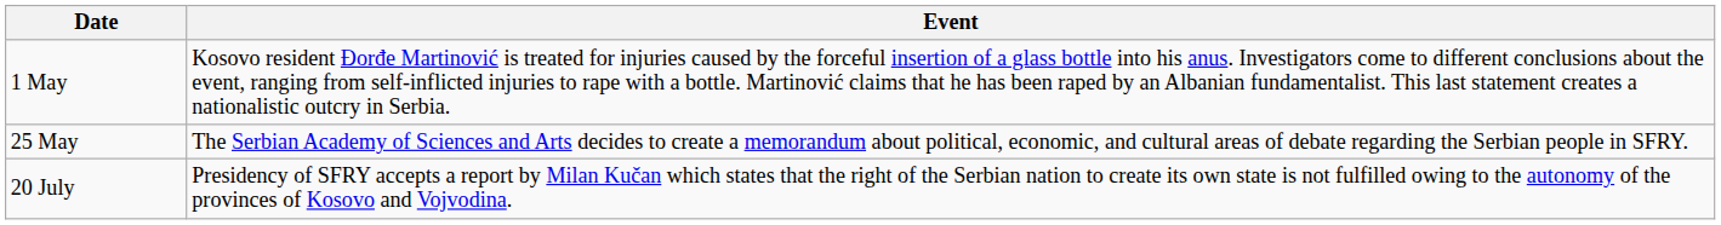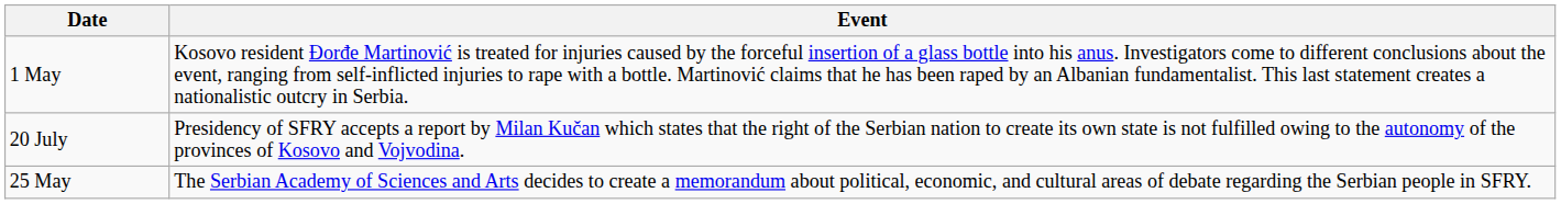rows swapped: 25 May <-> 20 July
